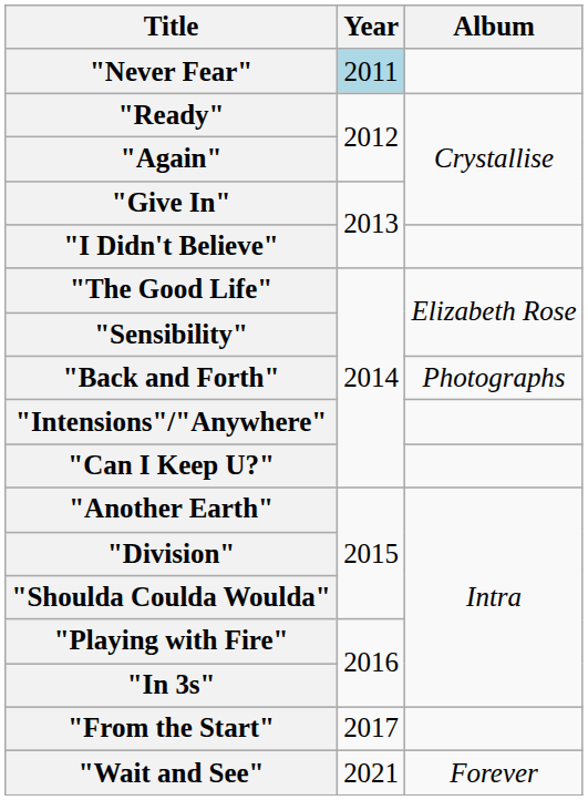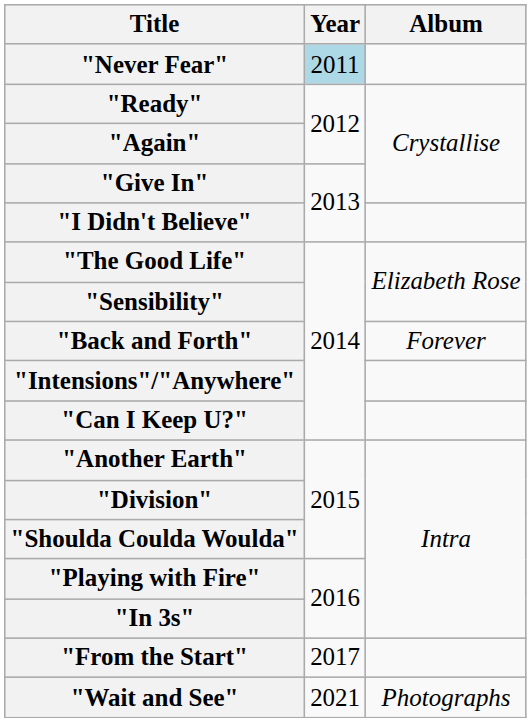"Back and Forth" | Album: Photographs -> Forever
"Wait and See" | Album: Forever -> Photographs
